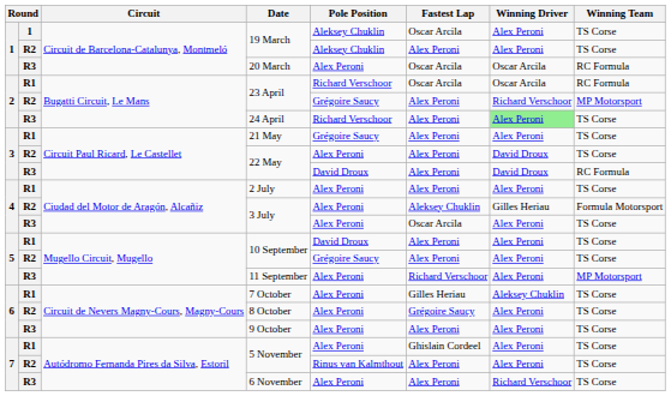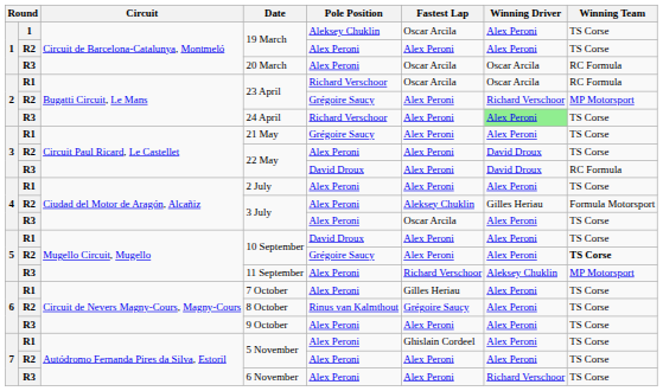R2 / 19 March | Pole Position: Aleksey Chuklin -> Alex Peroni
R2 / 10 September | Winning Team: normal -> bold
11 September | Winning Driver: Alex Peroni -> Aleksey Chuklin
7 October | Winning Driver: Aleksey Chuklin -> Alex Peroni
8 October | Pole Position: Alex Peroni -> Rinus van Kalmthout
R2 / 5 November | Pole Position: Rinus van Kalmthout -> Alex Peroni
